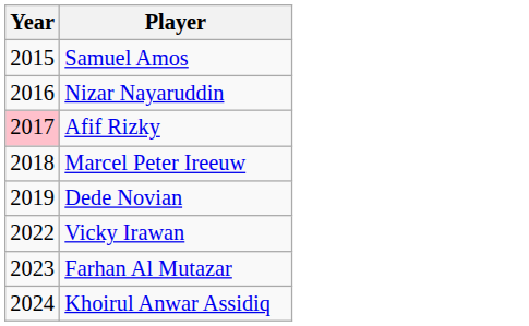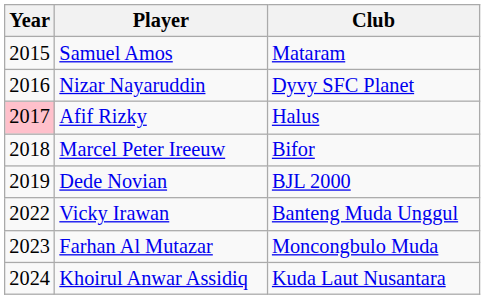+ column: Club | Mataram | Dyvy SFC Planet | Halus | Bifor | BJL 2000 | Banteng Muda Unggul | Moncongbulo Muda | Kuda Laut Nusantara
